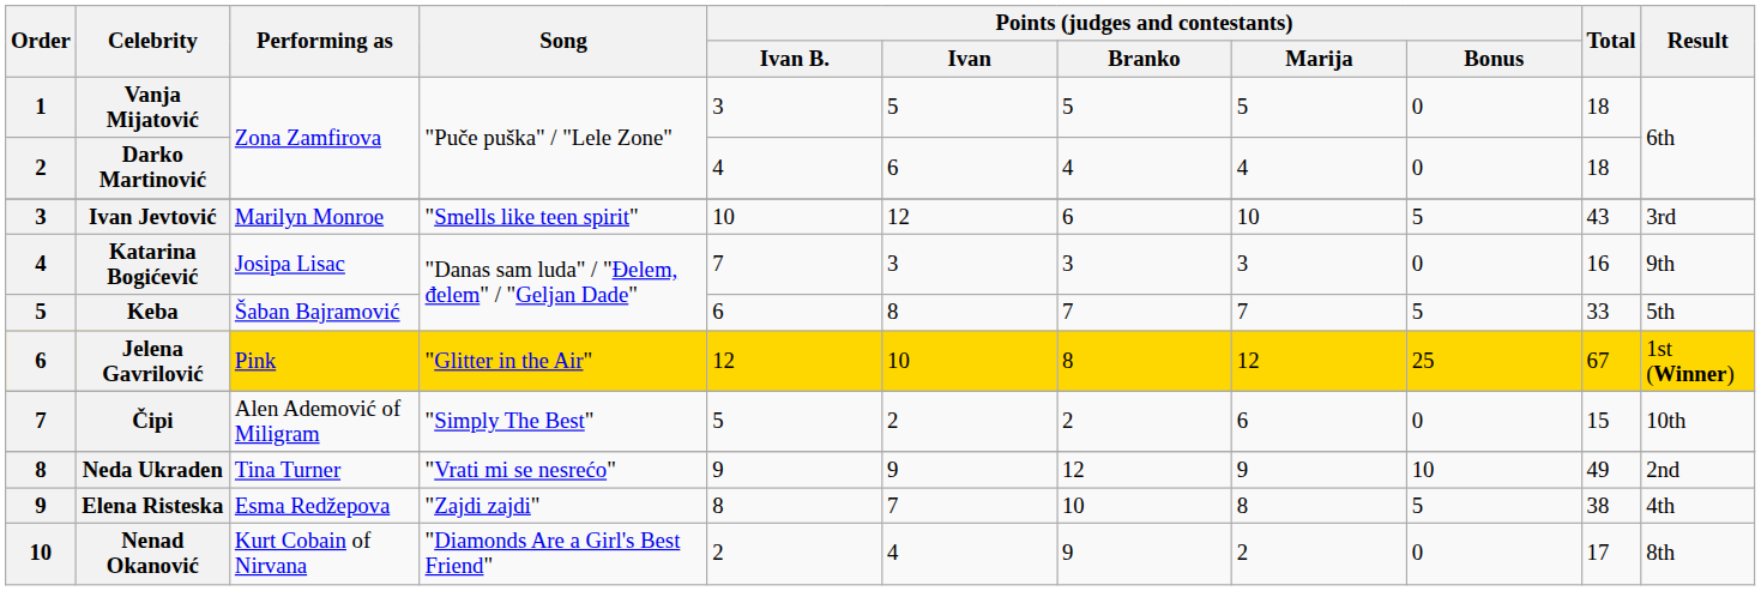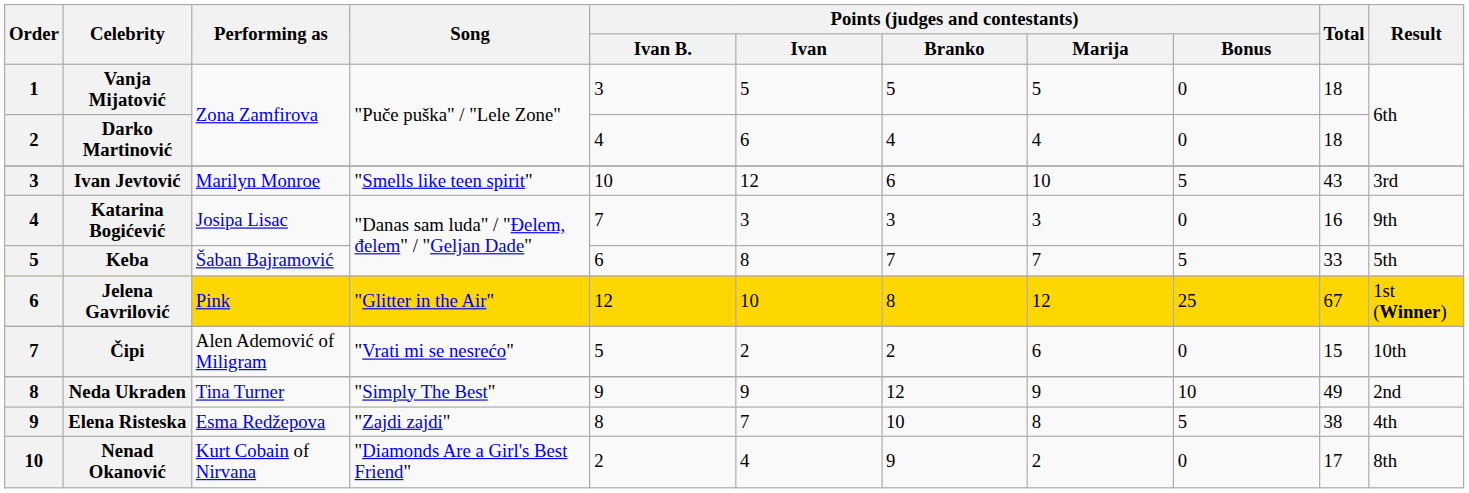Čipi | Song: "Simply The Best" -> "Vrati mi se nesrećo"
Neda Ukraden | Song: "Vrati mi se nesrećo" -> "Simply The Best"
